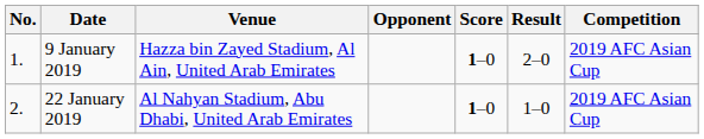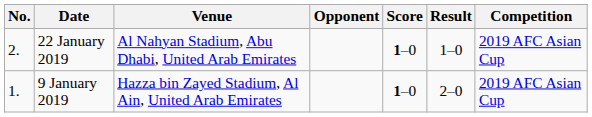rows swapped: 9 January 2019 <-> 22 January 2019
